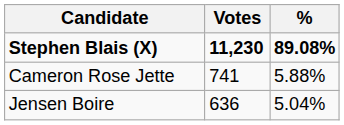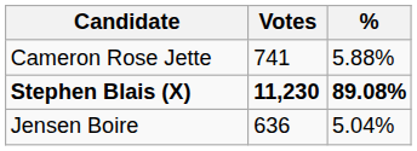rows swapped: Stephen Blais (X) <-> Cameron Rose Jette
